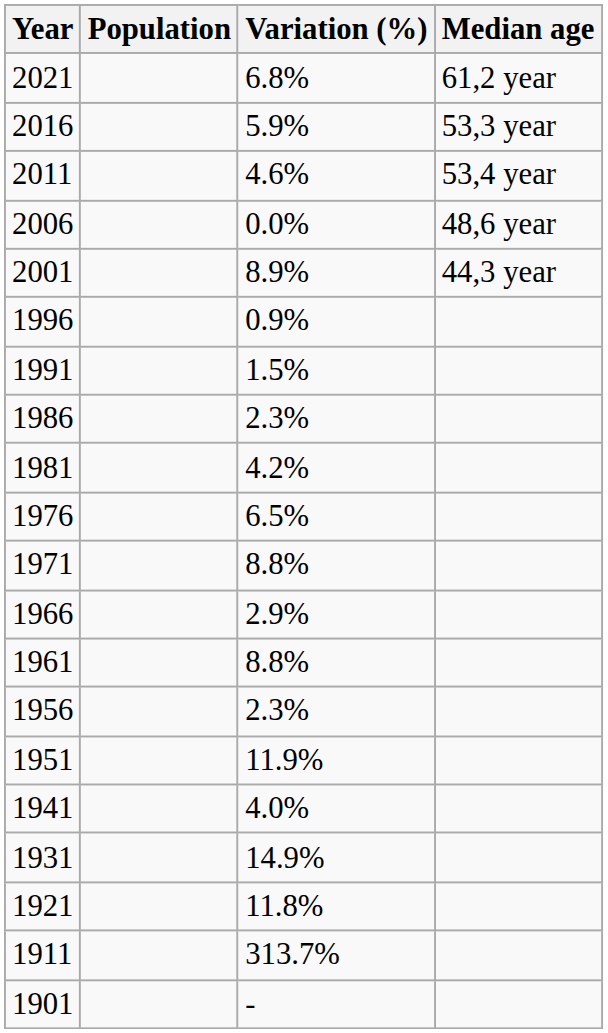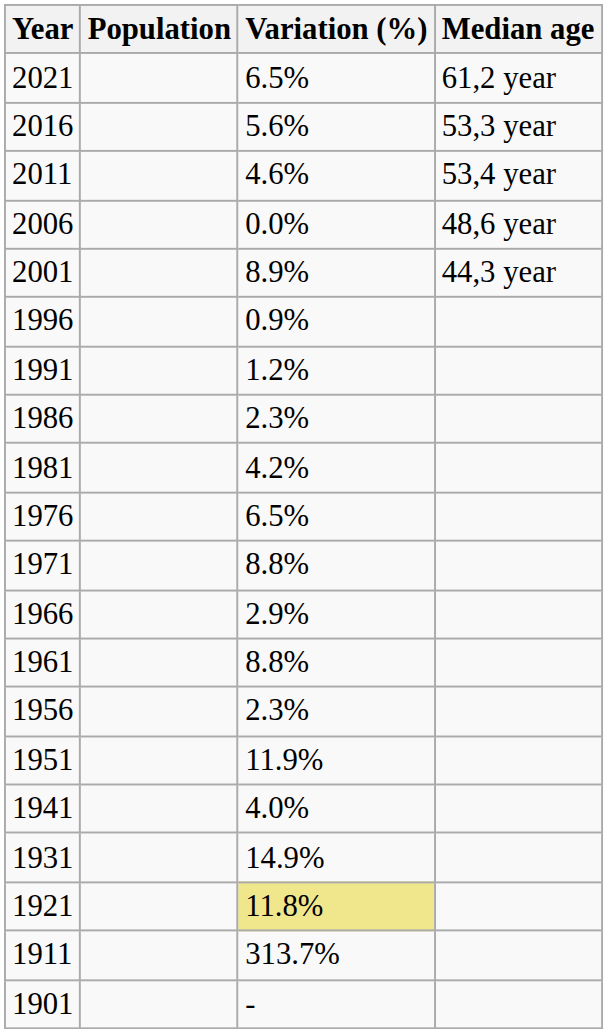2021 | Variation (%): 6.8% -> 6.5%
2016 | Variation (%): 5.9% -> 5.6%
1991 | Variation (%): 1.5% -> 1.2%
1921 | Variation (%): no background -> khaki background
